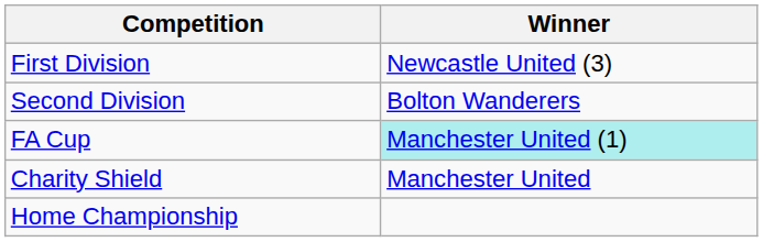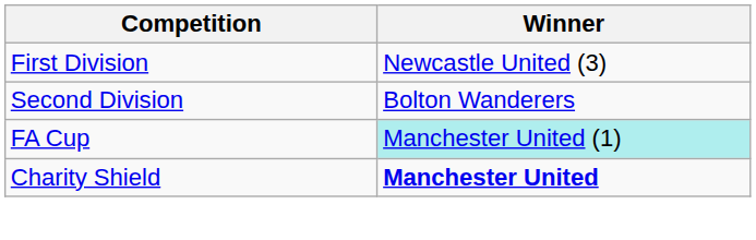Charity Shield | Winner: normal -> bold
- row: Home Championship
